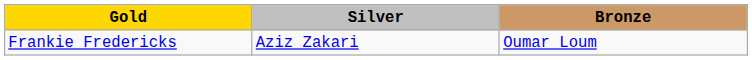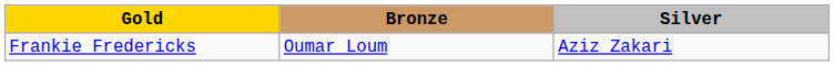columns swapped: Silver <-> Bronze
